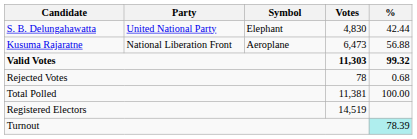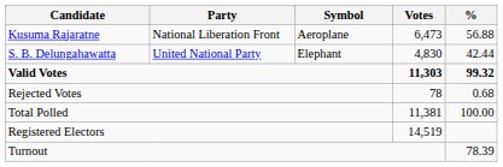rows swapped: Kusuma Rajaratne <-> S. B. Delungahawatta
Turnout | %: paleturquoise background -> no background
